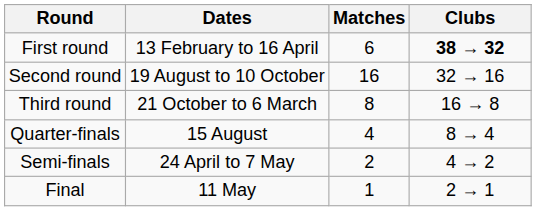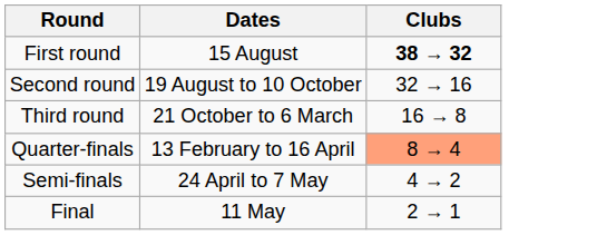- column: Matches | 6 | 16 | 8 | 4 | 2 | 1
First round | Dates: 13 February to 16 April -> 15 August
Quarter-finals | Dates: 15 August -> 13 February to 16 April
Quarter-finals | Clubs: no background -> lightsalmon background
